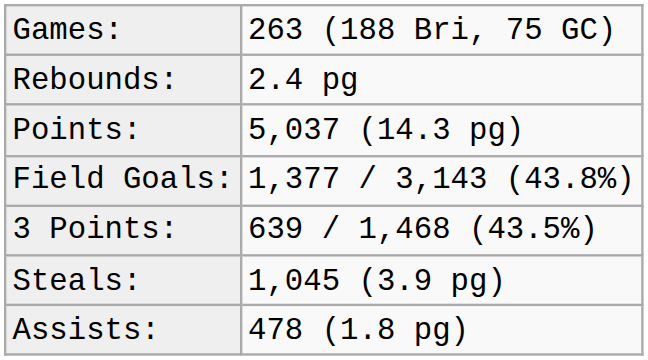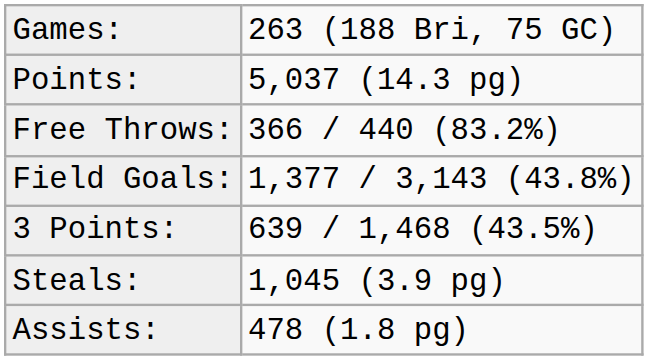- row: Rebounds: | 2.4 pg
+ row: Free Throws: | 366 / 440 (83.2%)
